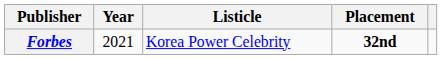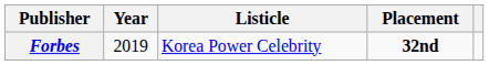Forbes | Year: 2021 -> 2019
